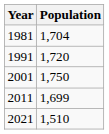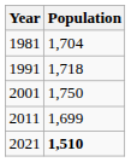1991 | Population: 1,720 -> 1,718
2021 | Population: normal -> bold
